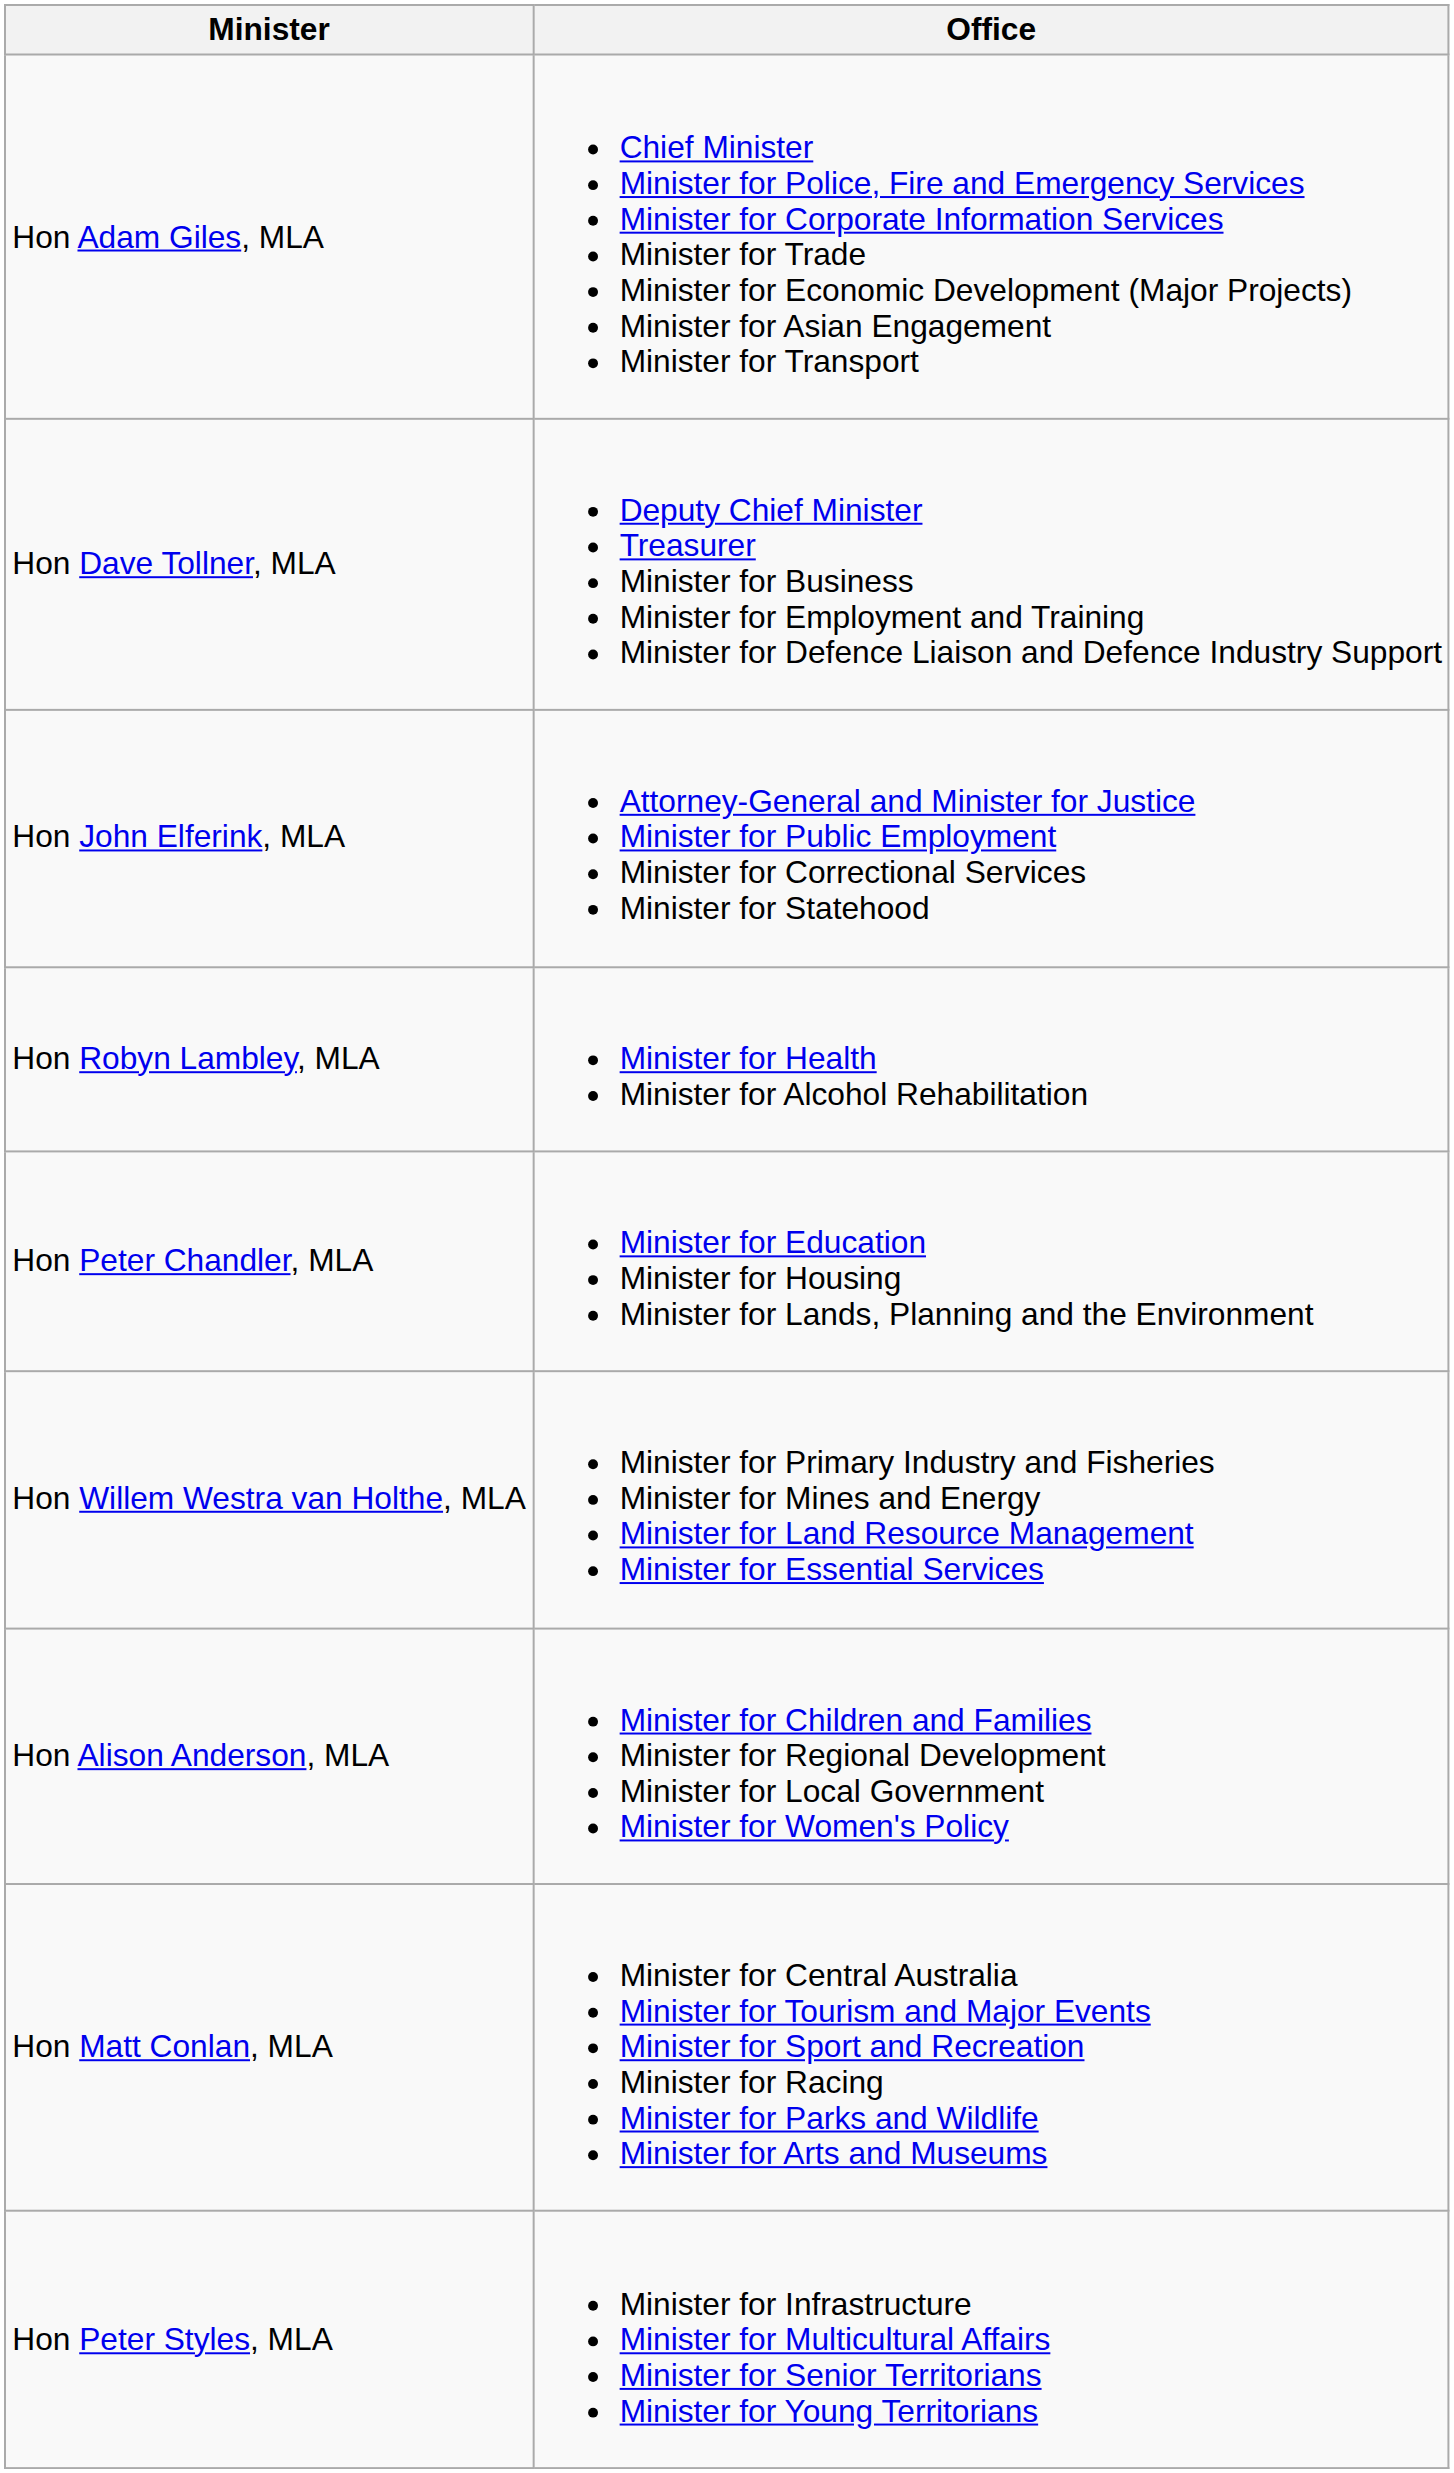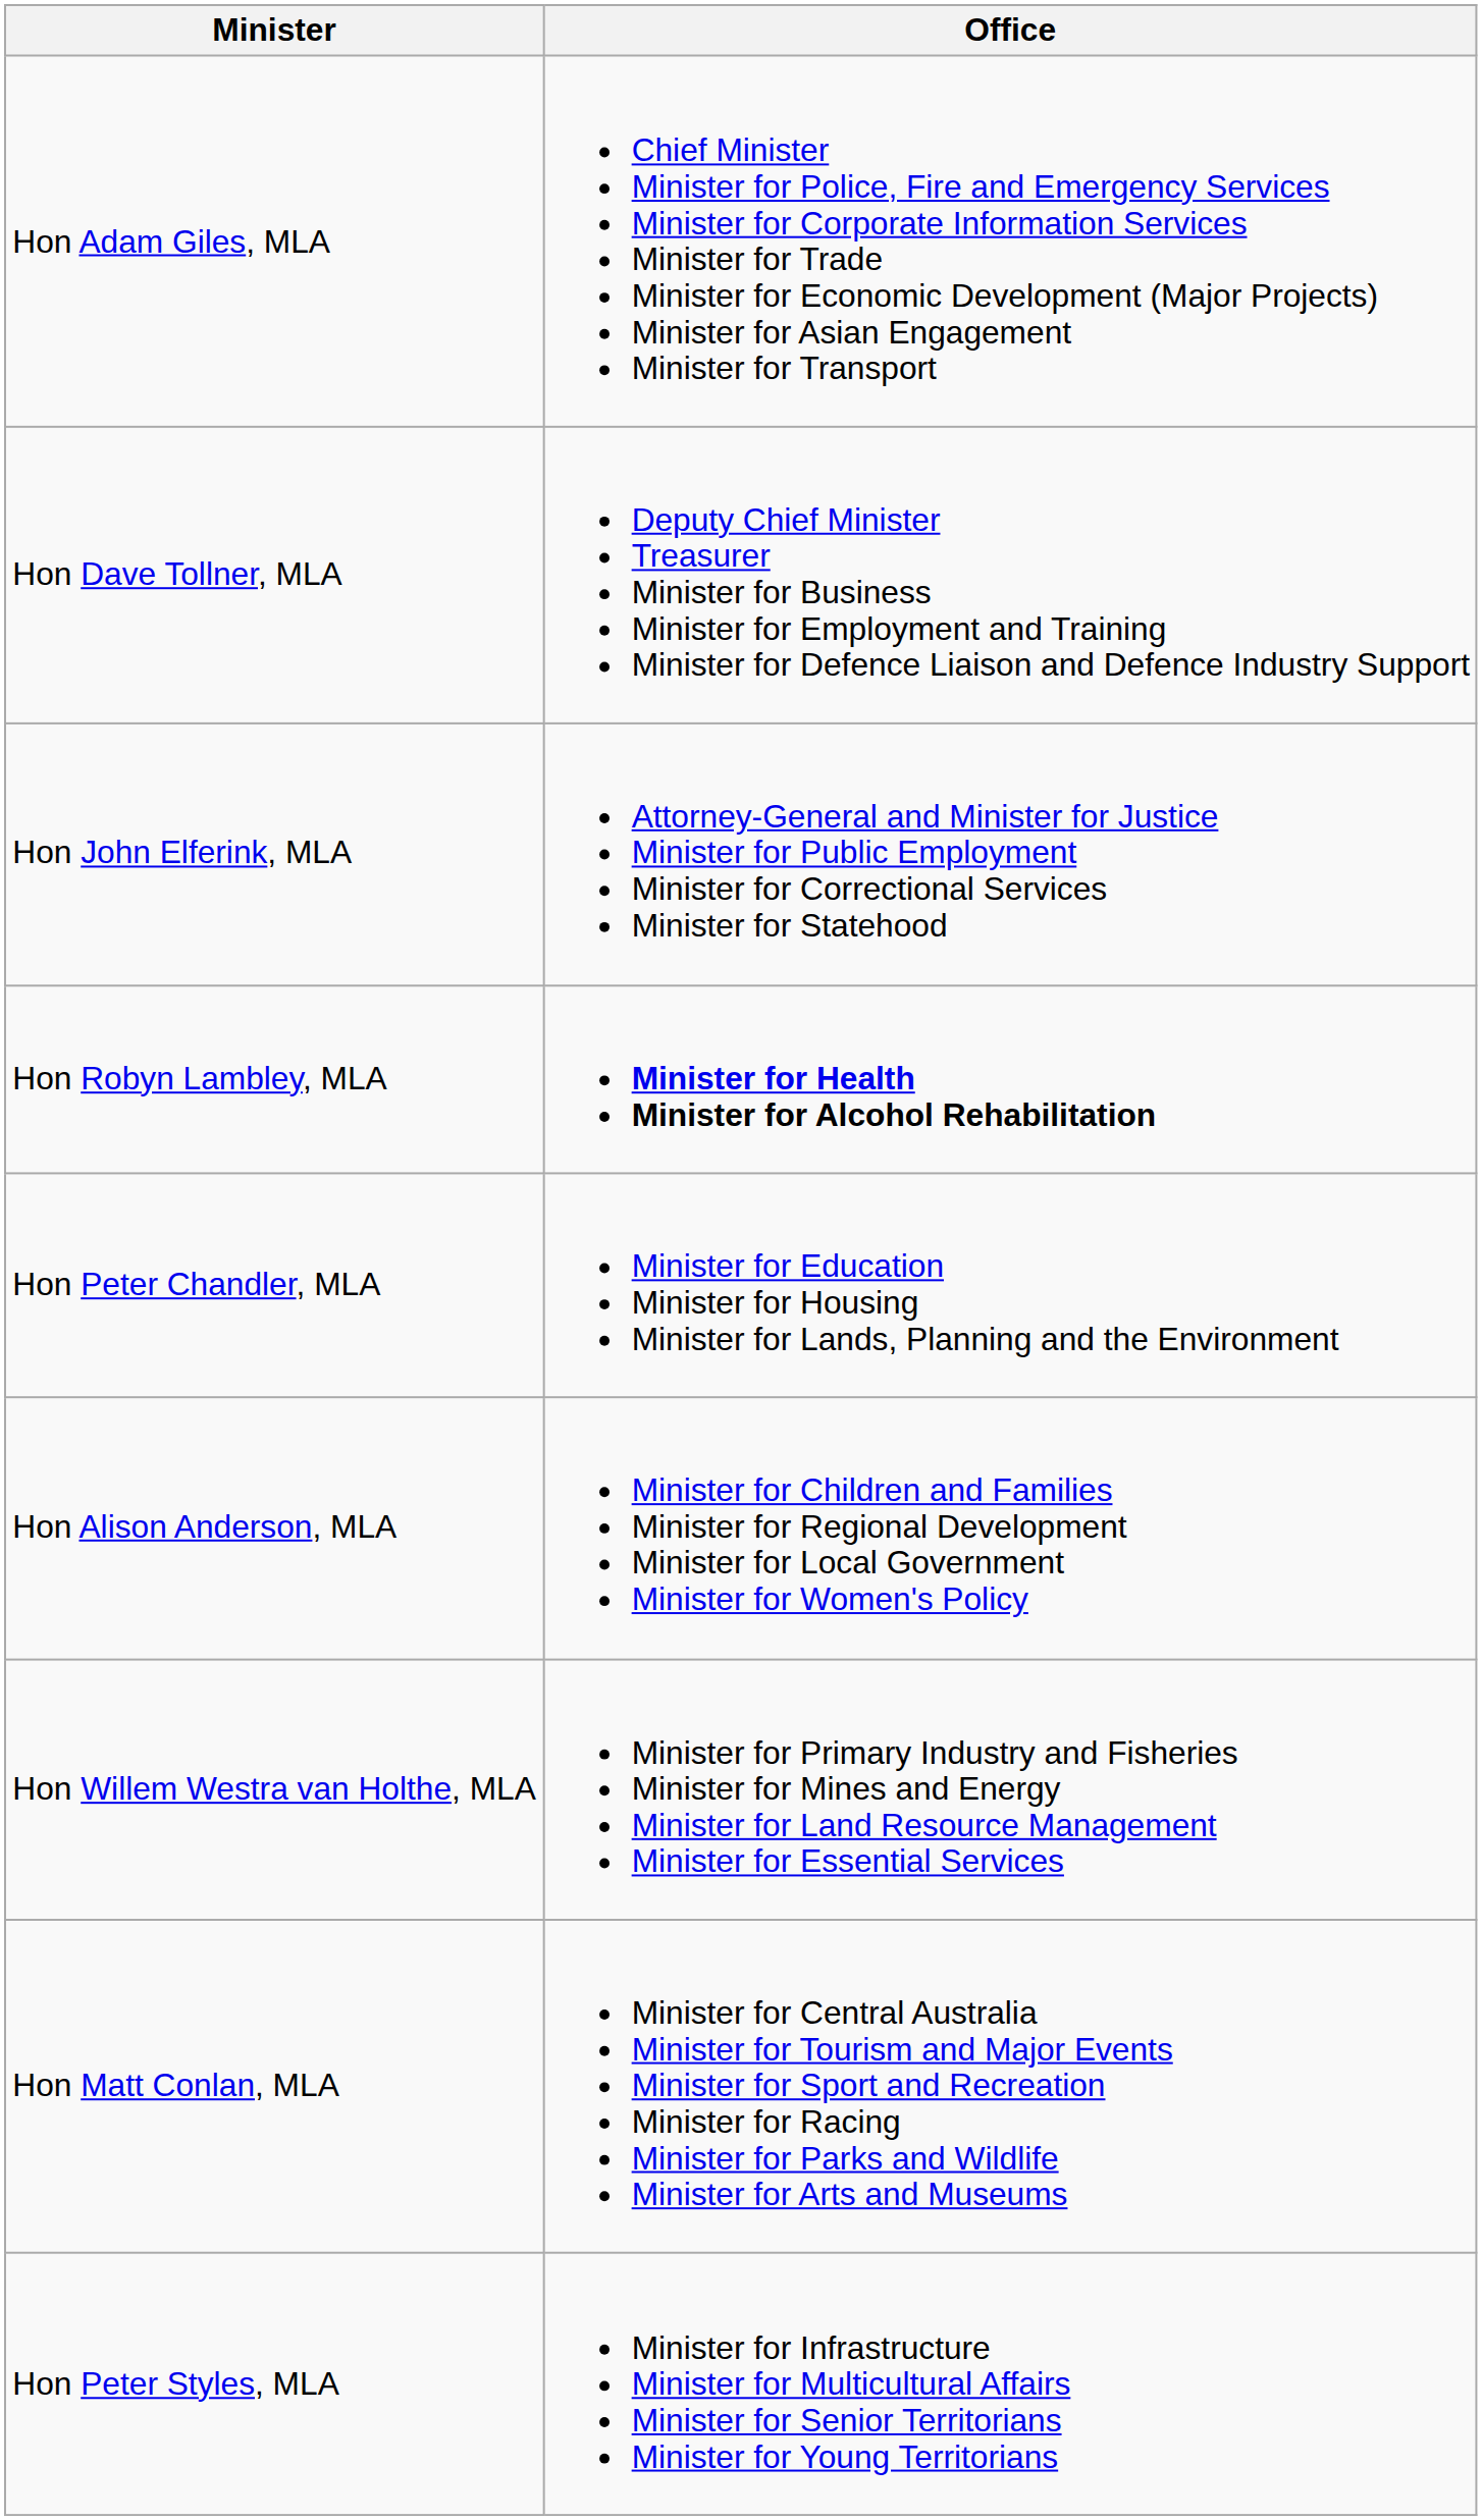Hon Robyn Lambley, MLA | Office: normal -> bold
rows swapped: Hon Willem Westra van Holthe, MLA <-> Hon Alison Anderson, MLA
